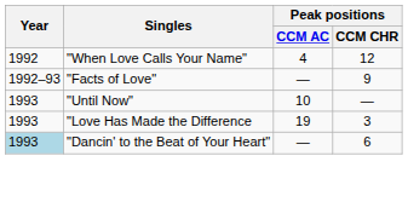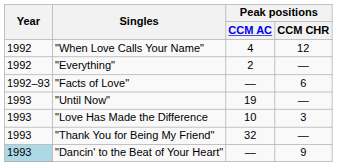+ row: 1992 | "Everything" | 2 | —
"Facts of Love" | Peak positions / CCM CHR: 9 -> 6
"Until Now" | Peak positions / CCM AC: 10 -> 19
"Love Has Made the Difference | Peak positions / CCM AC: 19 -> 10
+ row: 1993 | "Thank You for Being My Friend" | 32 | —
"Dancin' to the Beat of Your Heart" | Peak positions / CCM CHR: 6 -> 9
